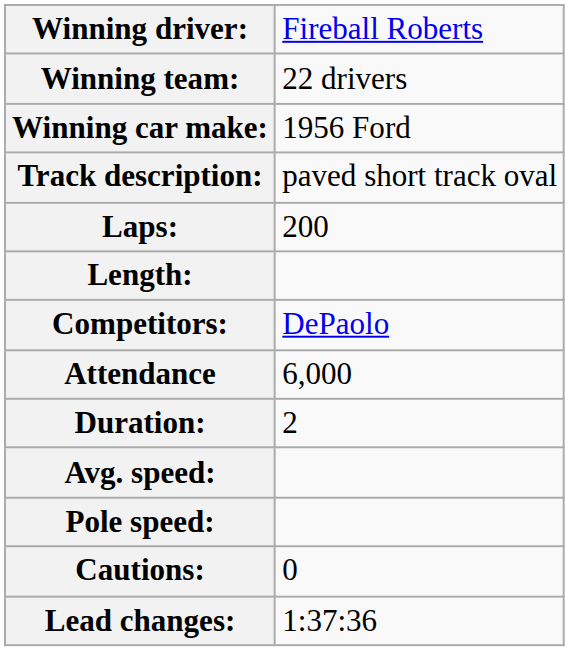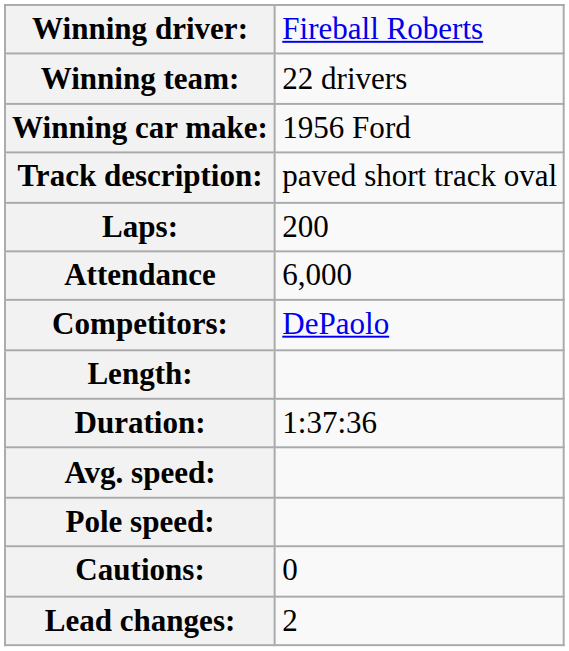rows swapped: Length: <-> Attendance
Duration: | column 2: 2 -> 1:37:36
Lead changes: | column 2: 1:37:36 -> 2
